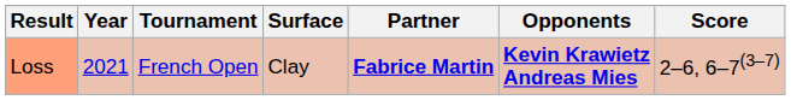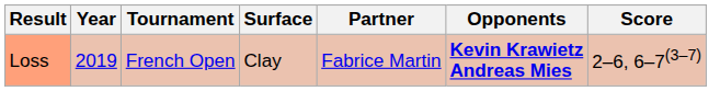Loss | Year: 2021 -> 2019
Loss | Partner: bold -> normal
